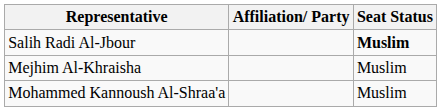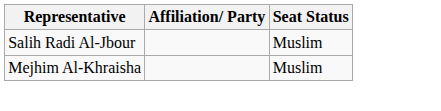Salih Radi Al-Jbour | Seat Status: bold -> normal
- row: Mohammed Kannoush Al-Shraa'a | Muslim
